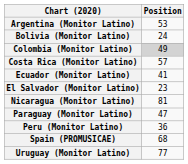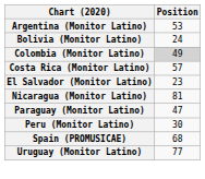- row: Ecuador (Monitor Latino) | 41
Peru (Monitor Latino) | Position: 36 -> 30
